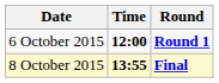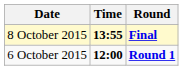rows swapped: 6 October 2015 <-> 8 October 2015
